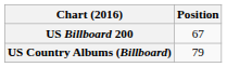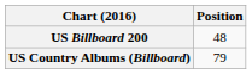US Billboard 200 | Position: 67 -> 48
